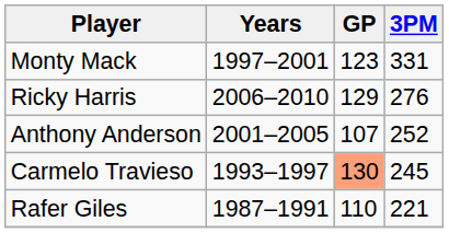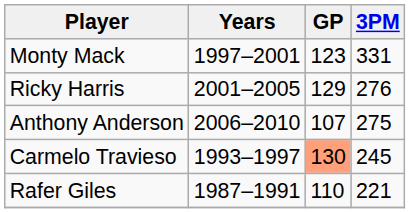Ricky Harris | Years: 2006–2010 -> 2001–2005
Anthony Anderson | Years: 2001–2005 -> 2006–2010
Anthony Anderson | 3PM: 252 -> 275
